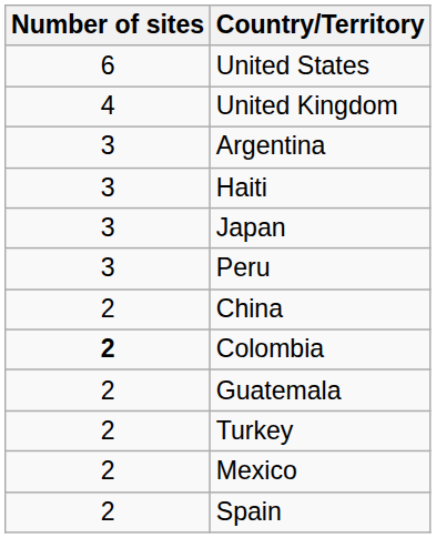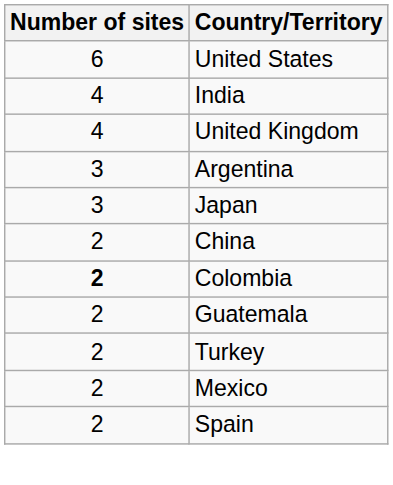+ row: 4 | India
- row: 3 | Haiti
- row: 3 | Peru
